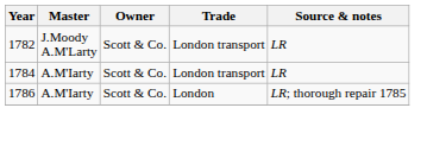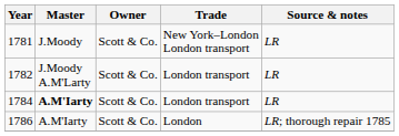+ row: 1781 | J.Moody | Scott & Co. | New York–London London transport | LR
1784 | Master: normal -> bold
